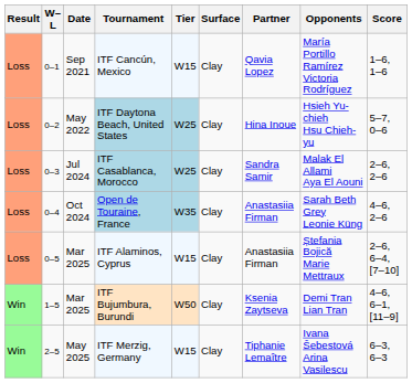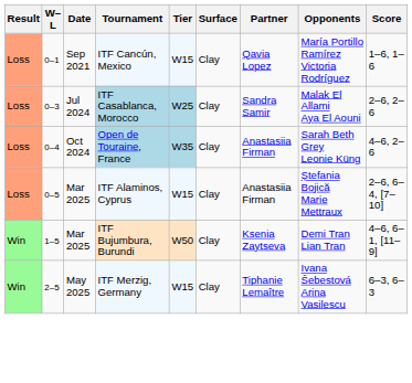- row: Loss | 0–2 | May 2022 | ITF Daytona Beach, United States | W25 | Clay | Hina Inoue | Hsieh Yu-chieh Hsu Chieh-yu | 5–7, 0–6
